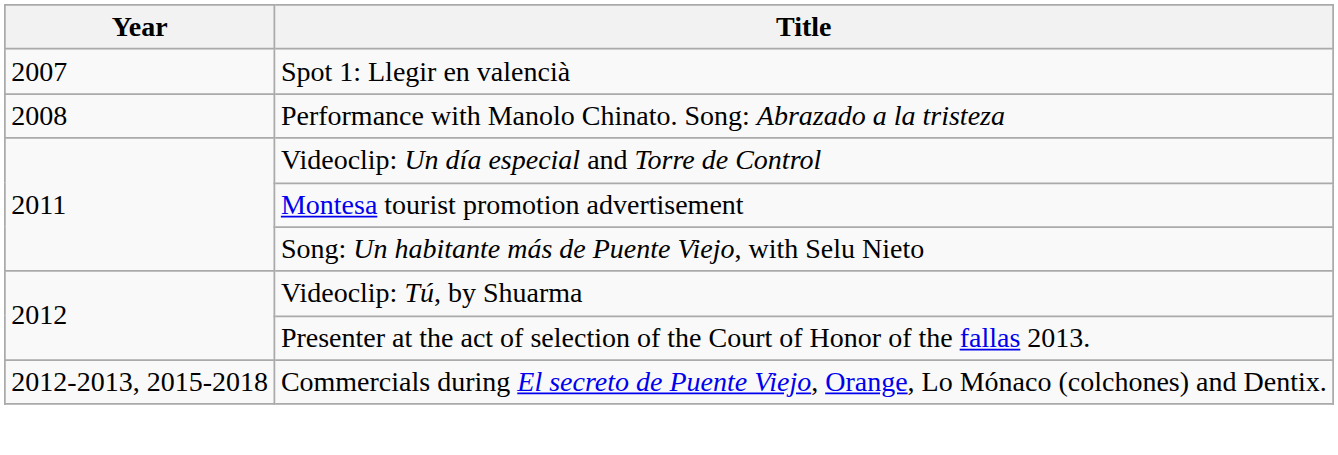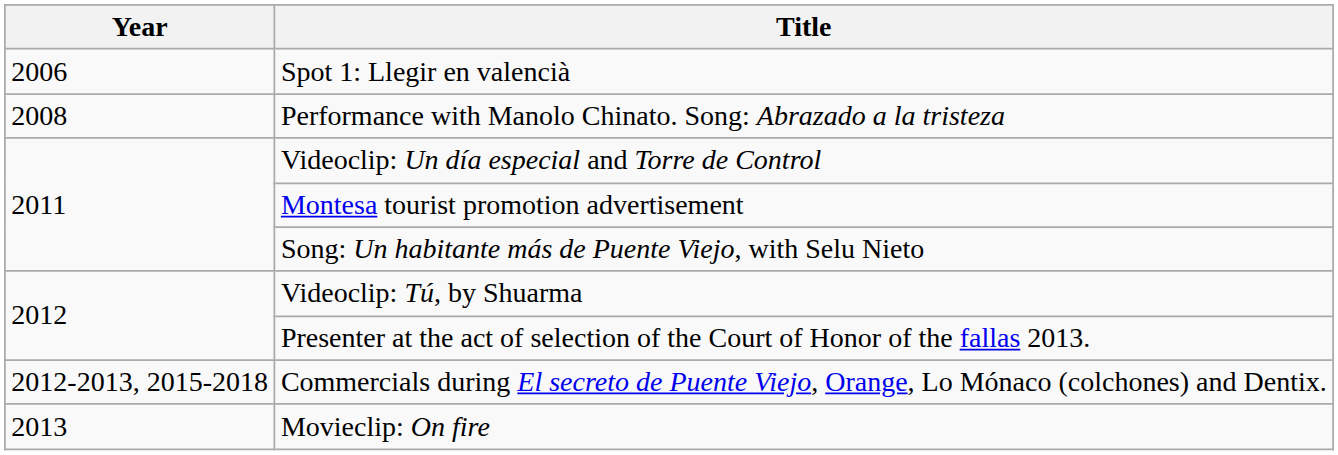Spot 1: Llegir en valencià | Year: 2007 -> 2006
+ row: 2013 | Movieclip: On fire
